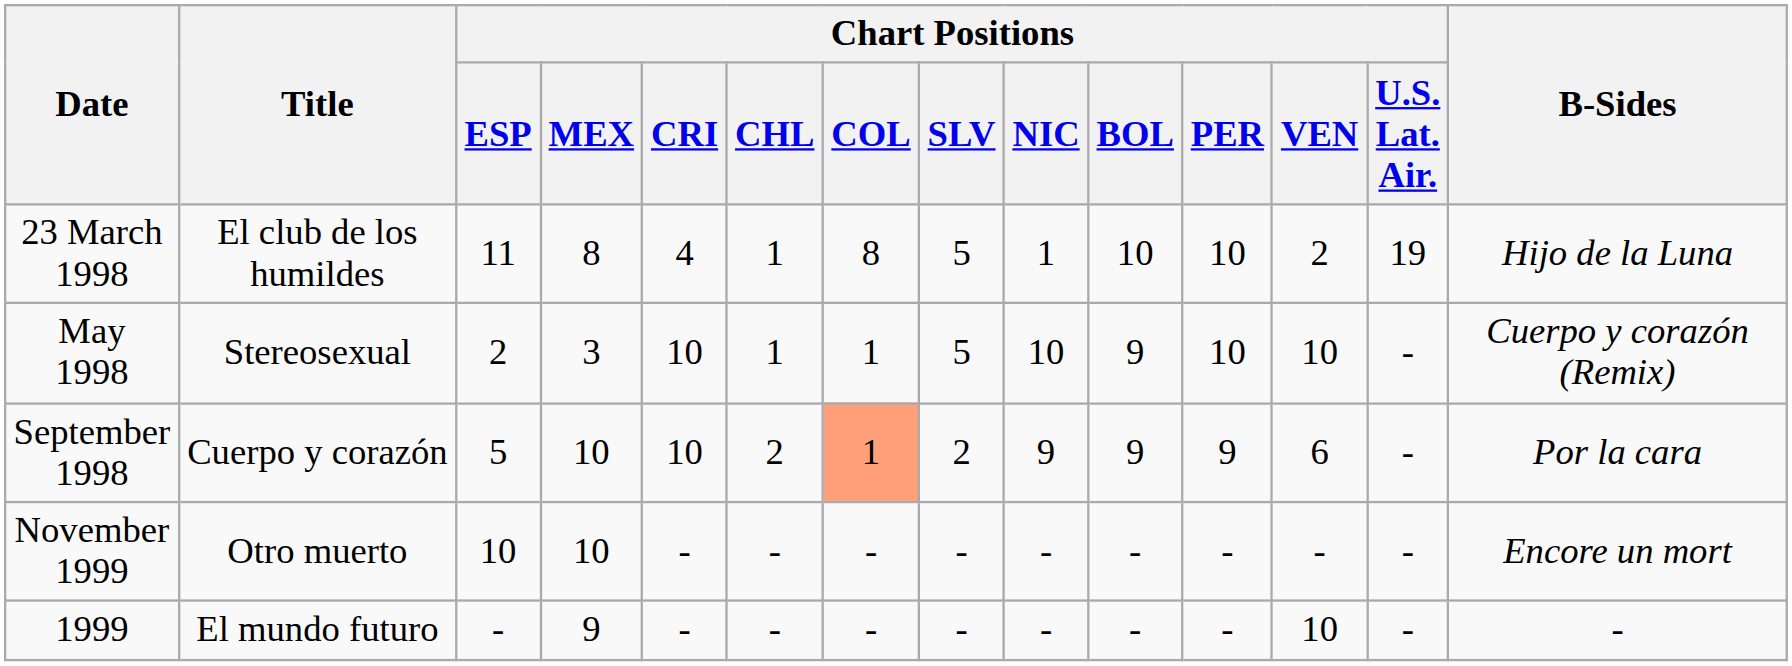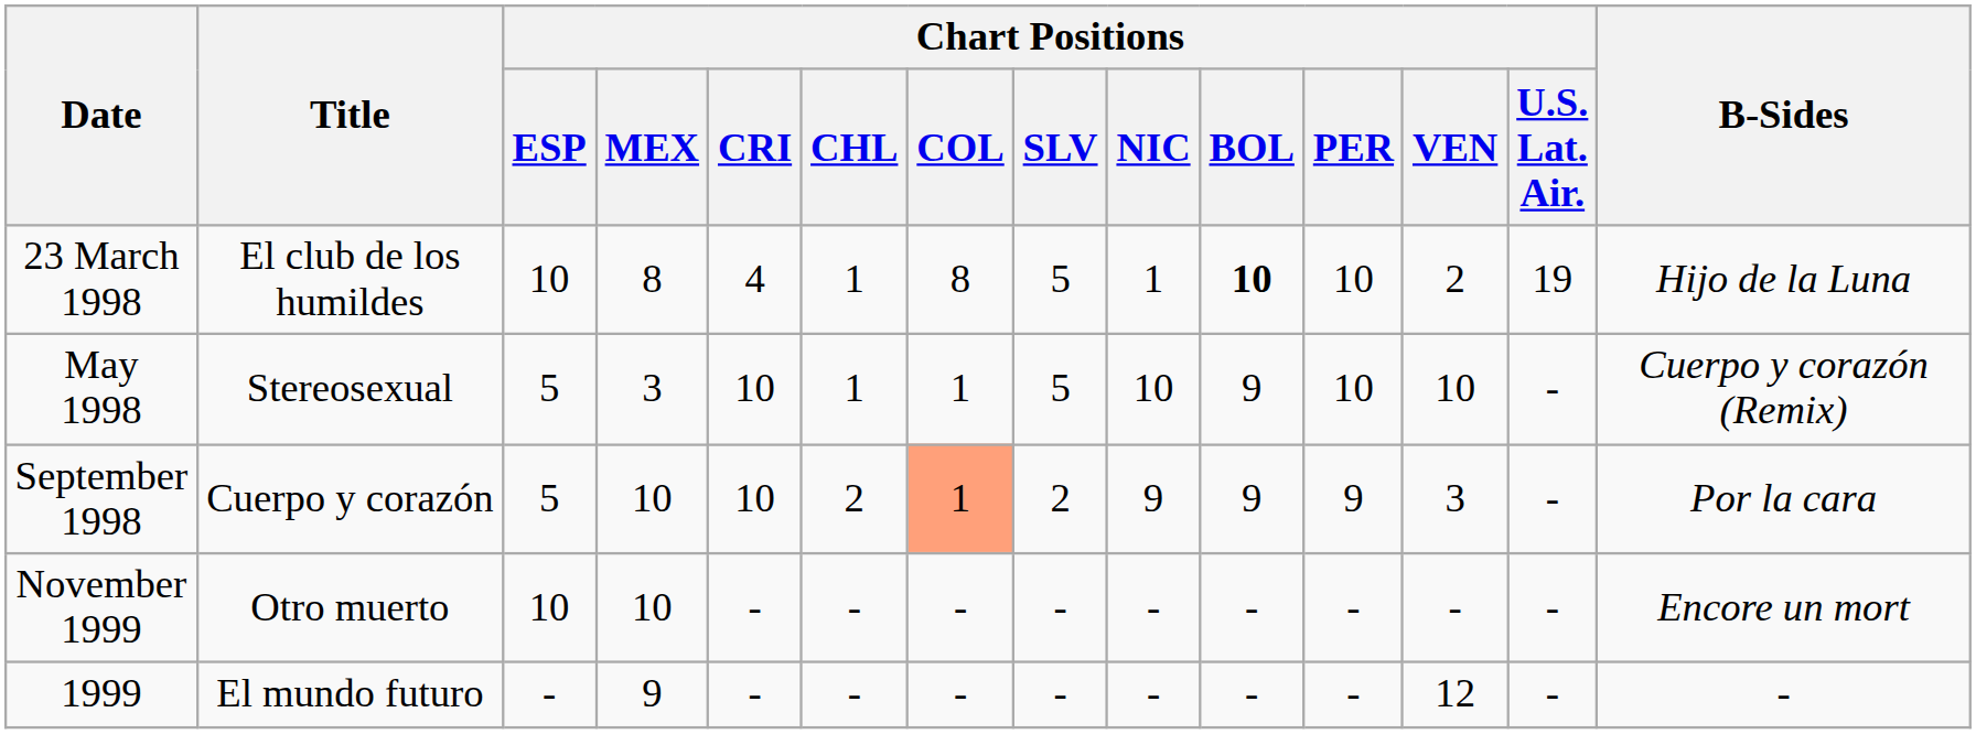23 March 1998 | Chart Positions / ESP: 11 -> 10
23 March 1998 | Chart Positions / BOL: normal -> bold
May 1998 | Chart Positions / ESP: 2 -> 5
September 1998 | Chart Positions / VEN: 6 -> 3
1999 | Chart Positions / VEN: 10 -> 12
